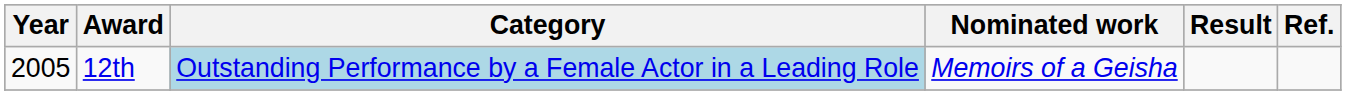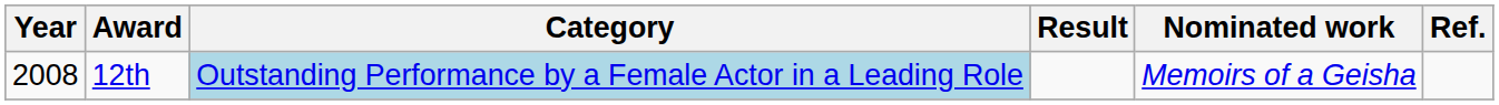columns swapped: Nominated work <-> Result
12th | Year: 2005 -> 2008
